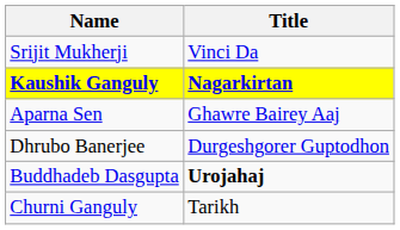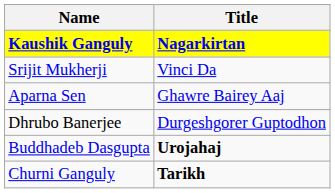rows swapped: Kaushik Ganguly <-> Srijit Mukherji
Churni Ganguly | Title: normal -> bold
